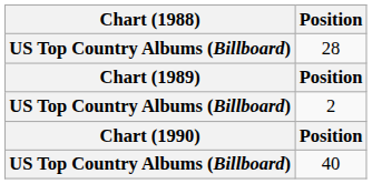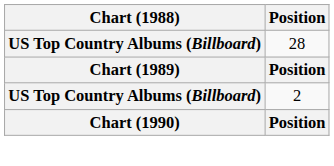- row: US Top Country Albums (Billboard) | 40
